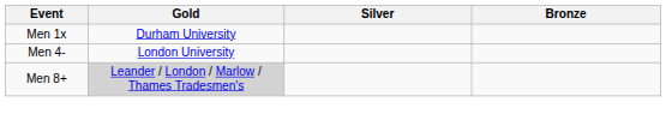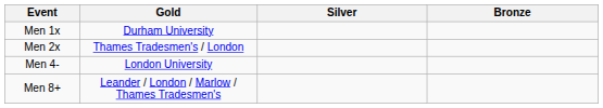+ row: Men 2x | Thames Tradesmen's / London
Men 8+ | Gold: lightgrey background -> no background
